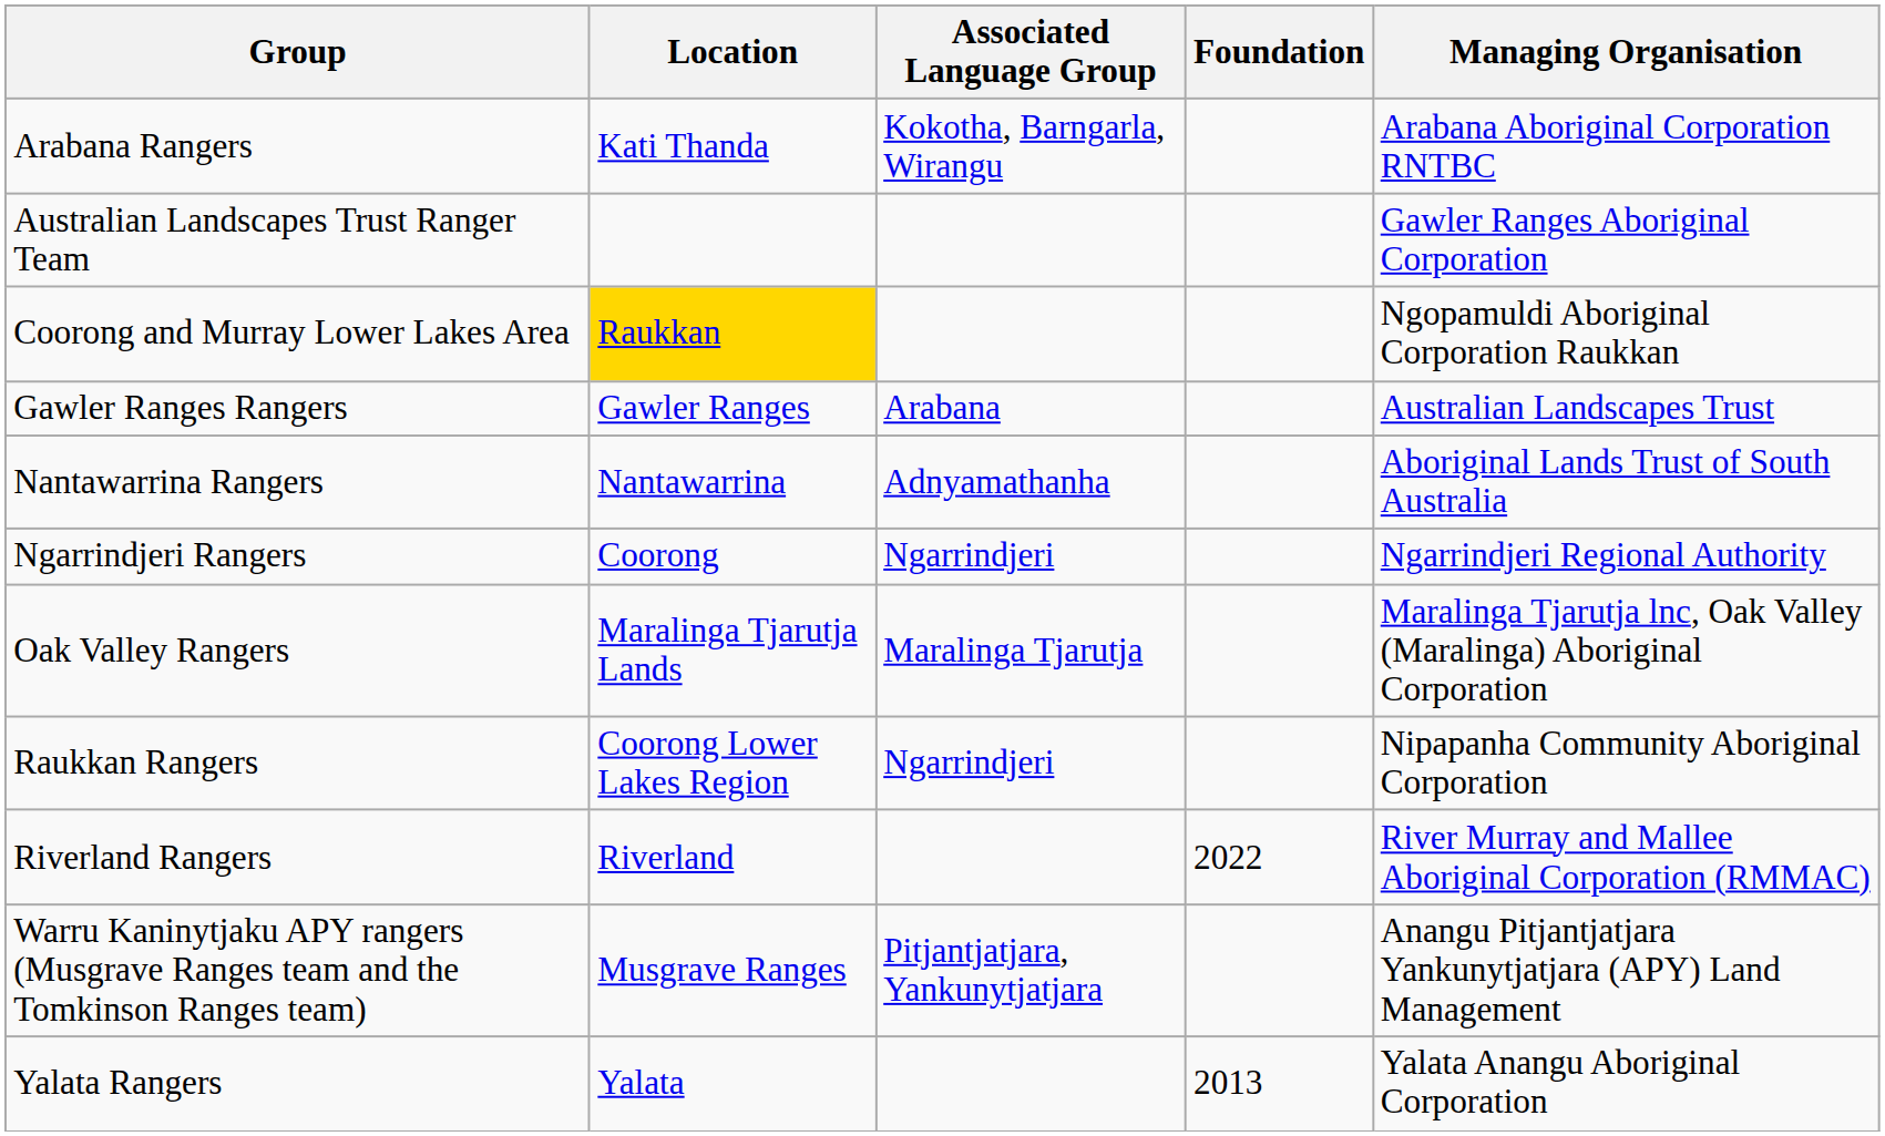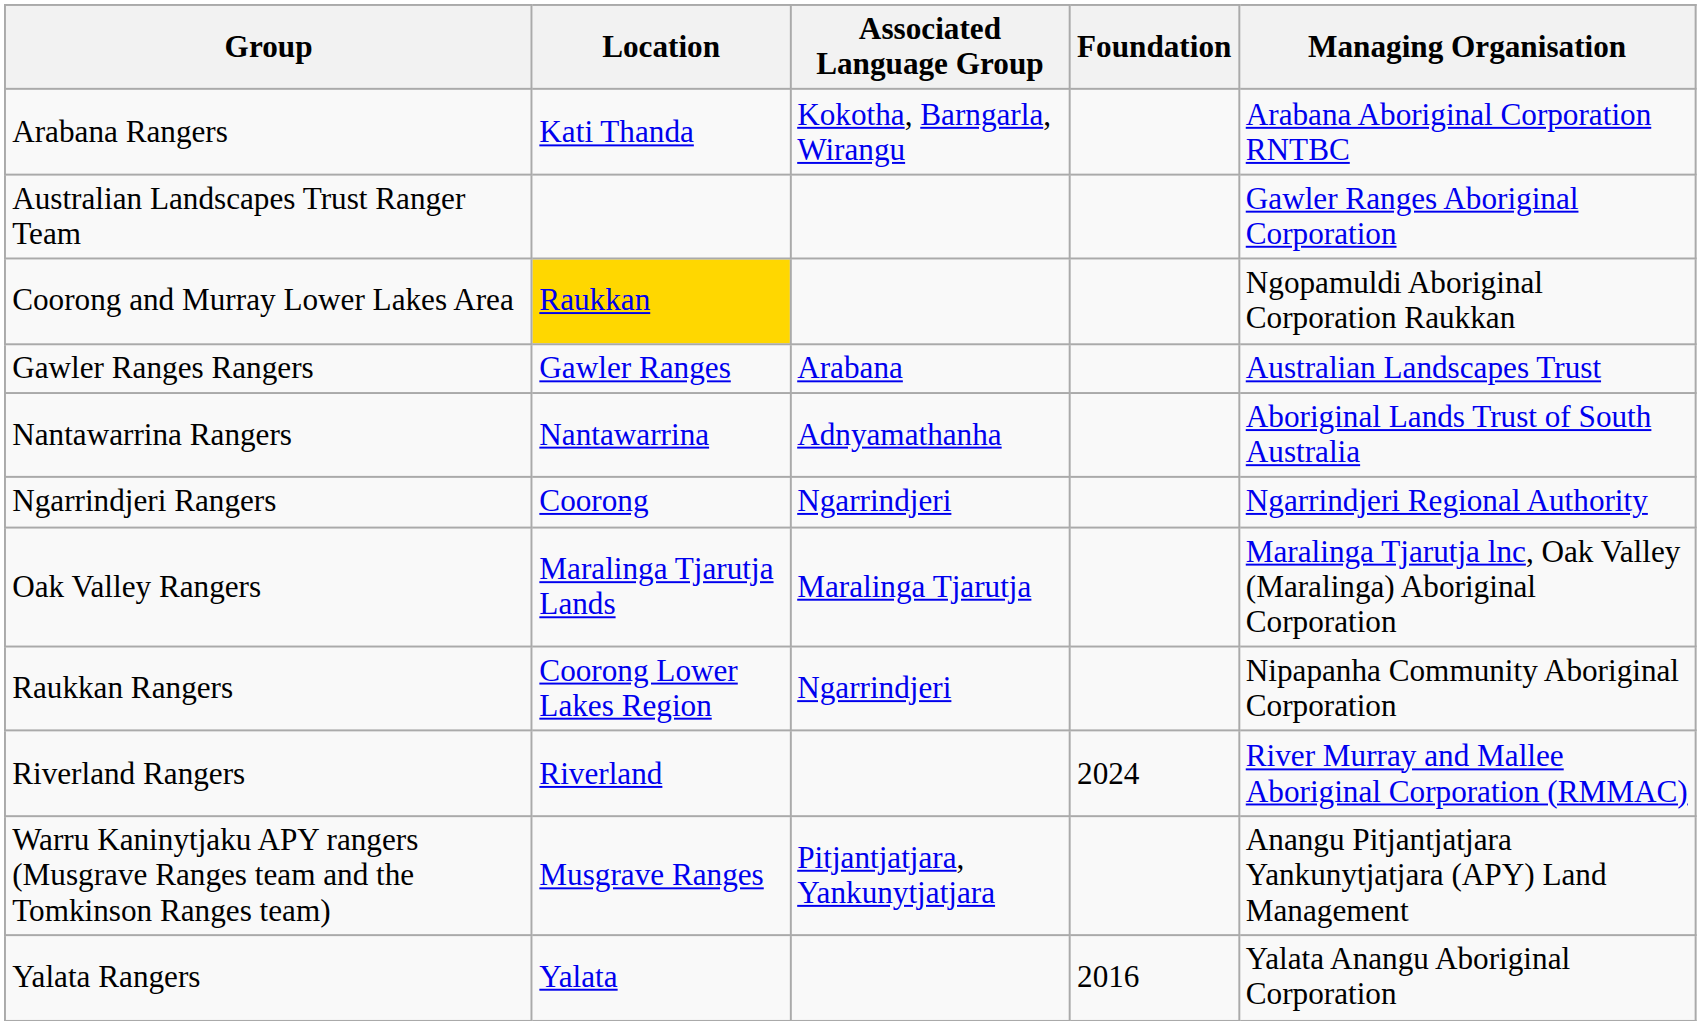Riverland Rangers | Foundation: 2022 -> 2024
Yalata Rangers | Foundation: 2013 -> 2016
